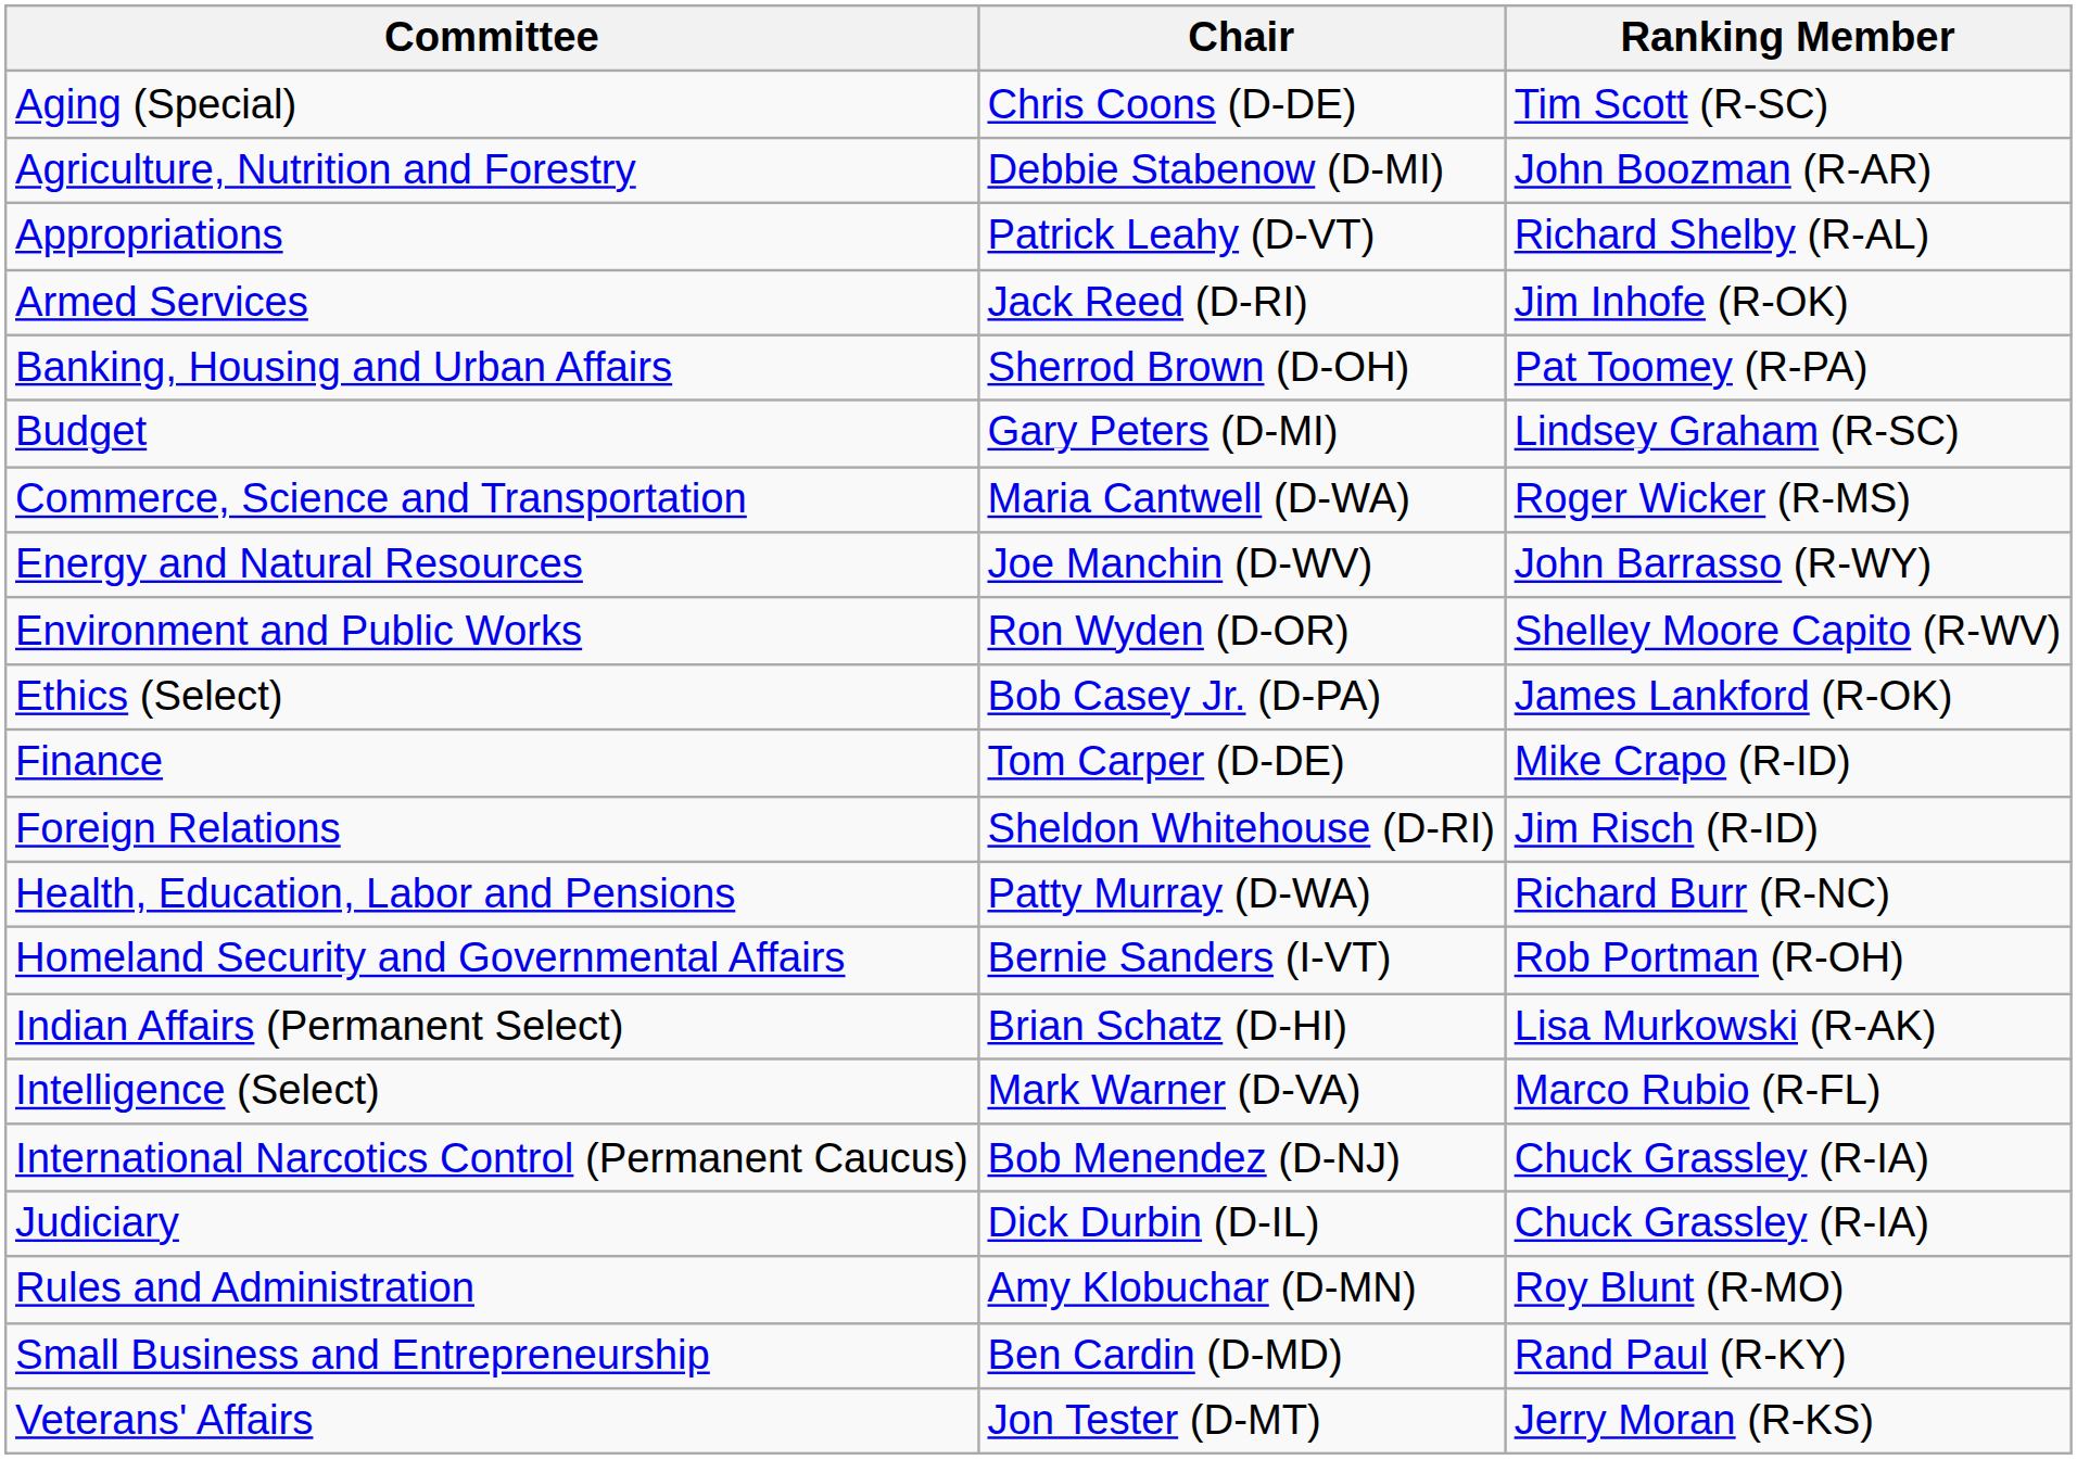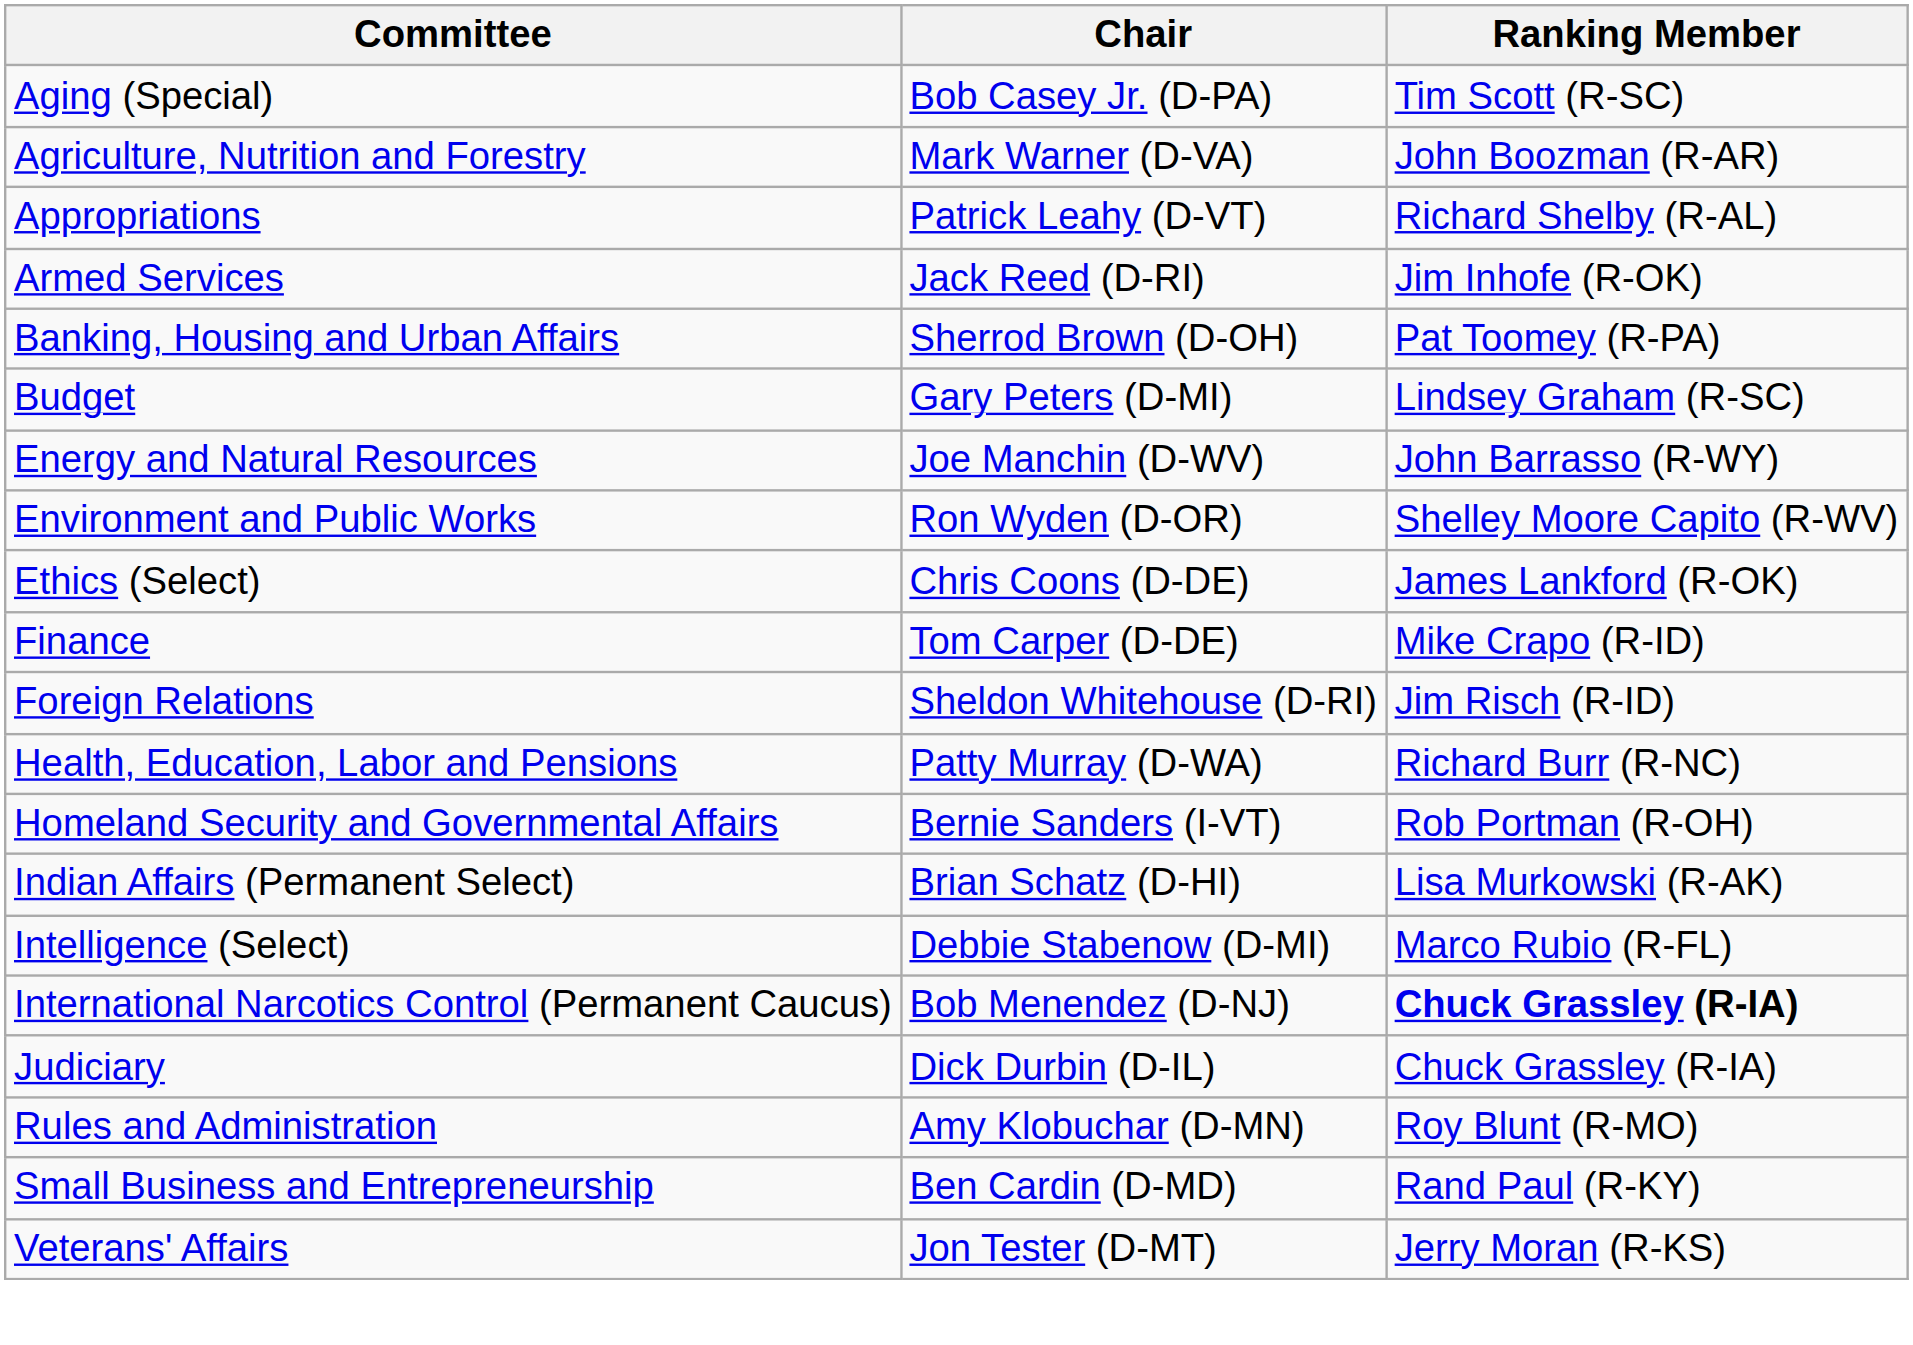Aging (Special) | Chair: Chris Coons (D-DE) -> Bob Casey Jr. (D-PA)
Agriculture, Nutrition and Forestry | Chair: Debbie Stabenow (D-MI) -> Mark Warner (D-VA)
- row: Commerce, Science and Transportation | Maria Cantwell (D-WA) | Roger Wicker (R-MS)
Ethics (Select) | Chair: Bob Casey Jr. (D-PA) -> Chris Coons (D-DE)
Intelligence (Select) | Chair: Mark Warner (D-VA) -> Debbie Stabenow (D-MI)
International Narcotics Control (Permanent Caucus) | Ranking Member: normal -> bold
